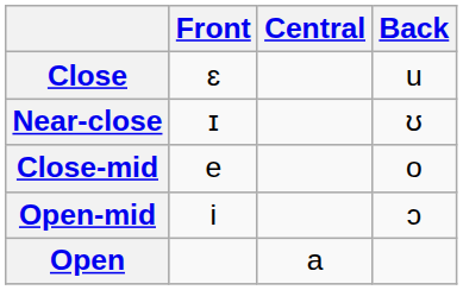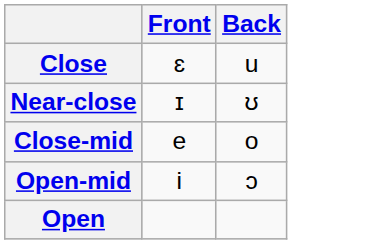- column: Central | a
